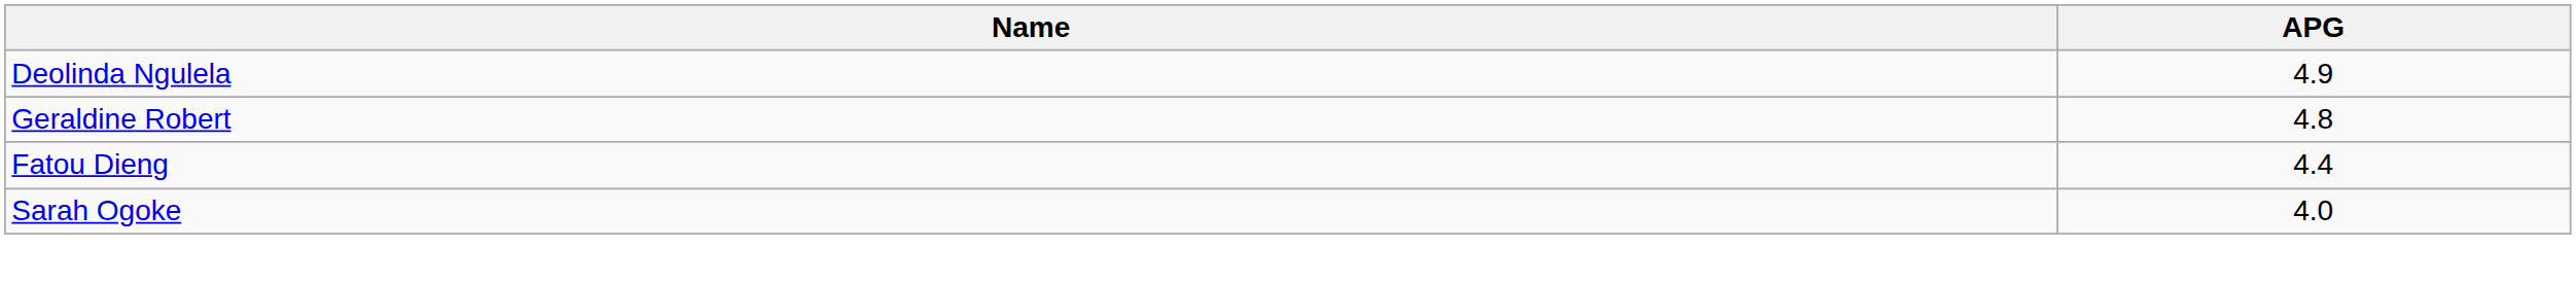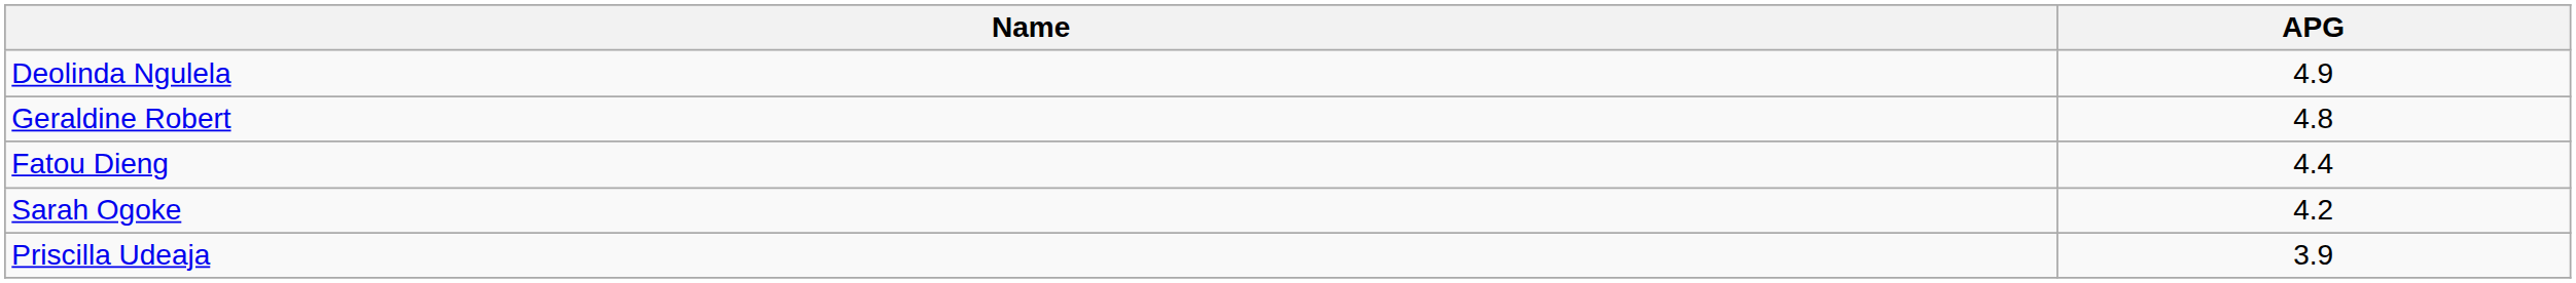Sarah Ogoke | APG: 4.0 -> 4.2
+ row: Priscilla Udeaja | 3.9
